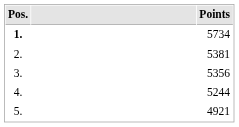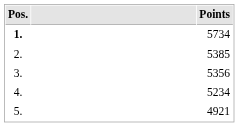2. | Points: 5381 -> 5385
4. | Points: 5244 -> 5234
